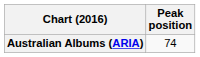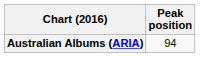Australian Albums (ARIA) | Peak position: 74 -> 94
